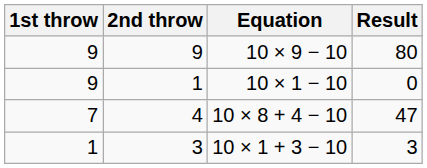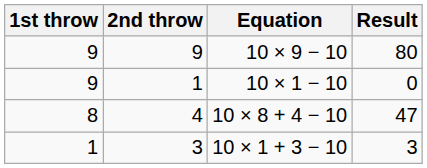4 | 1st throw: 7 -> 8
